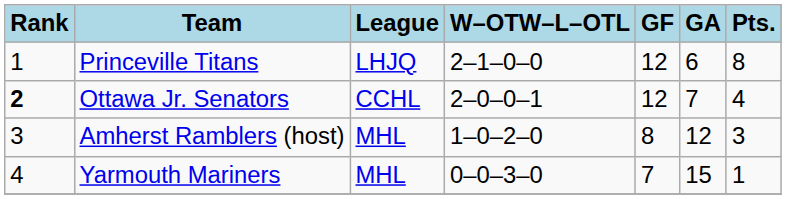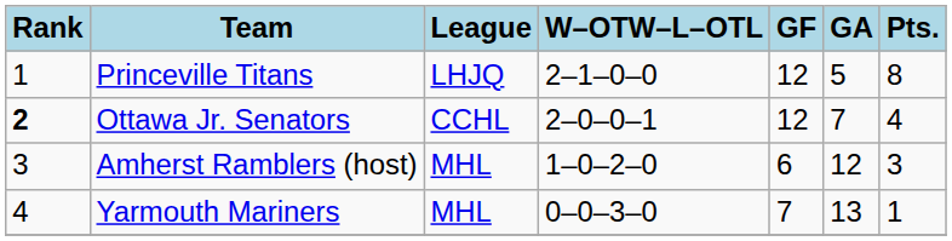Princeville Titans | GA: 6 -> 5
Amherst Ramblers (host) | GF: 8 -> 6
Yarmouth Mariners | GA: 15 -> 13
